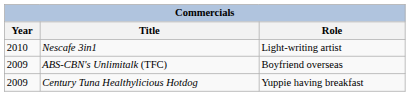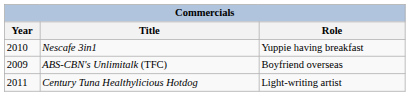Nescafe 3in1 | Role: Light-writing artist -> Yuppie having breakfast
Century Tuna Healthylicious Hotdog | Year: 2009 -> 2011
Century Tuna Healthylicious Hotdog | Role: Yuppie having breakfast -> Light-writing artist
